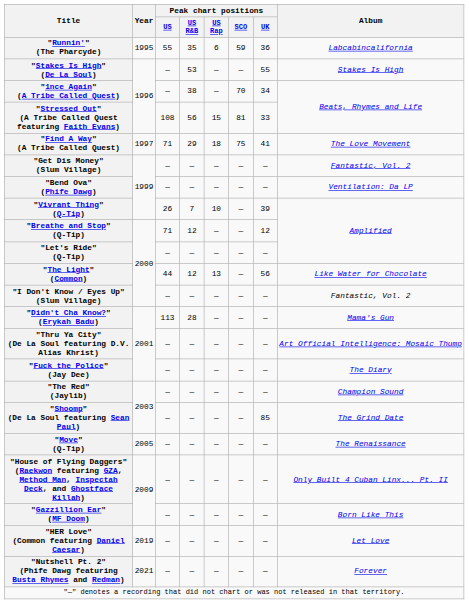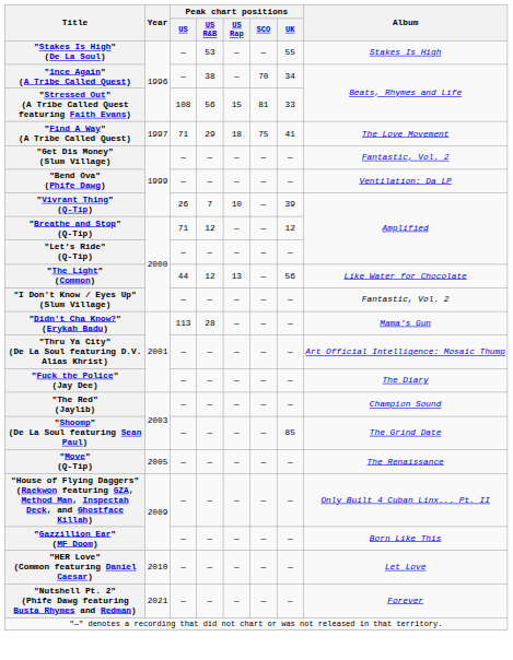- row: "Runnin'" (The Pharcyde) | 1995 | 55 | 35 | 6 | 59 | 36 | Labcabincalifornia
"HER Love" (Common featuring Daniel Caesar) | Year: 2019 -> 2010
